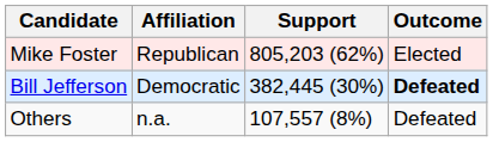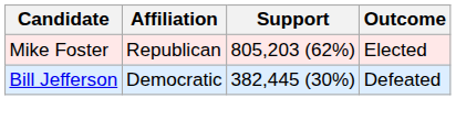Bill Jefferson | Outcome: bold -> normal
- row: Others | n.a. | 107,557 (8%) | Defeated
